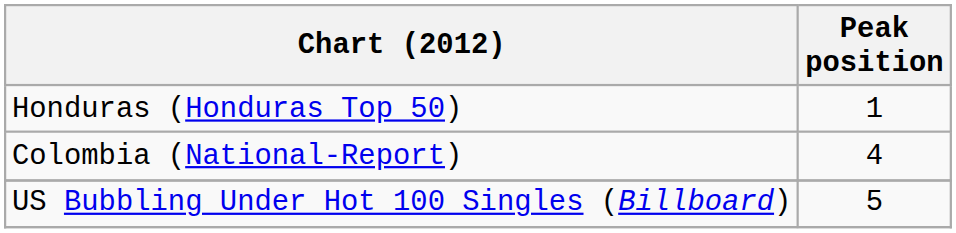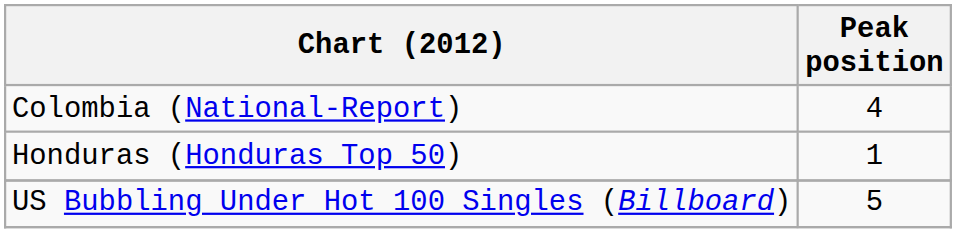rows swapped: Colombia (National-Report) <-> Honduras (Honduras Top 50)
